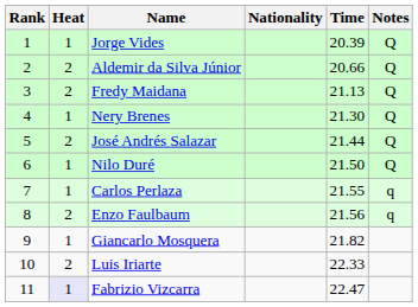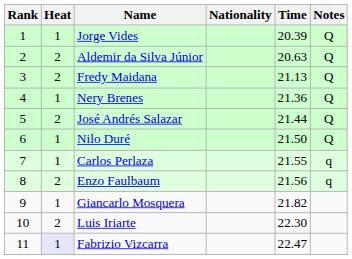Aldemir da Silva Júnior | Time: 20.66 -> 20.63
Nery Brenes | Time: 21.30 -> 21.36
Luis Iriarte | Time: 22.33 -> 22.30
